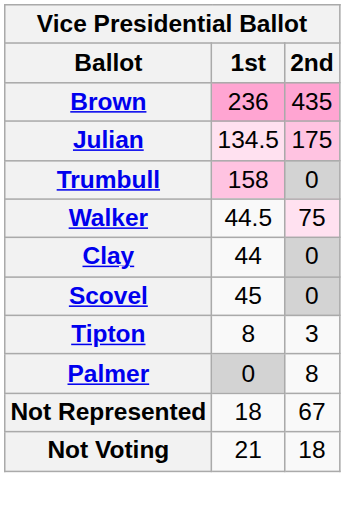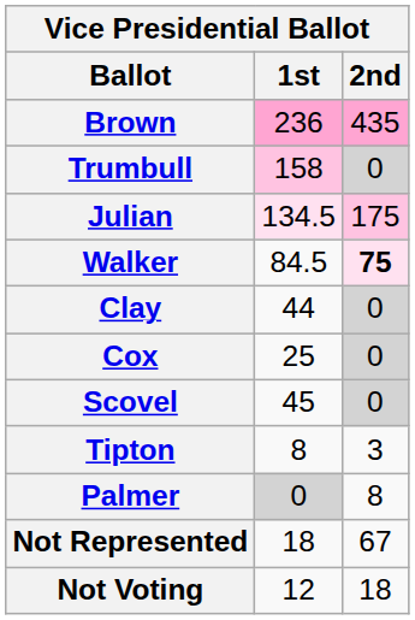rows swapped: Julian <-> Trumbull
Walker | 1st: 44.5 -> 84.5
Walker | 2nd: normal -> bold
+ row: Cox | 25 | 0
Not Voting | 1st: 21 -> 12
